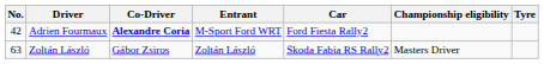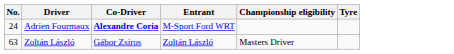- column: Car | Ford Fiesta Rally2 | Škoda Fabia RS Rally2
Adrien Fourmaux | No.: 42 -> 24
